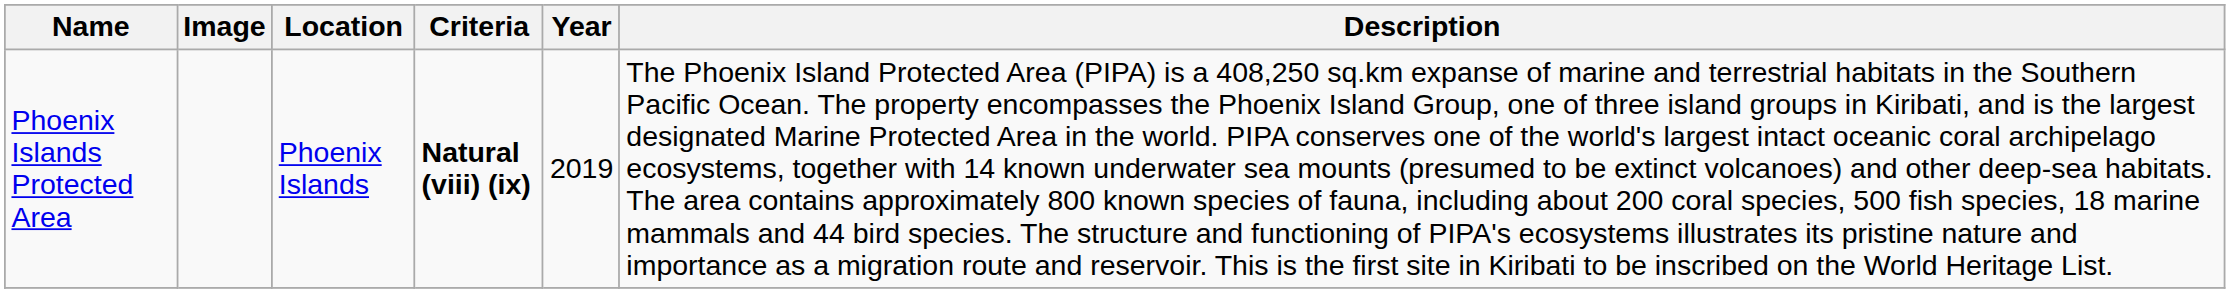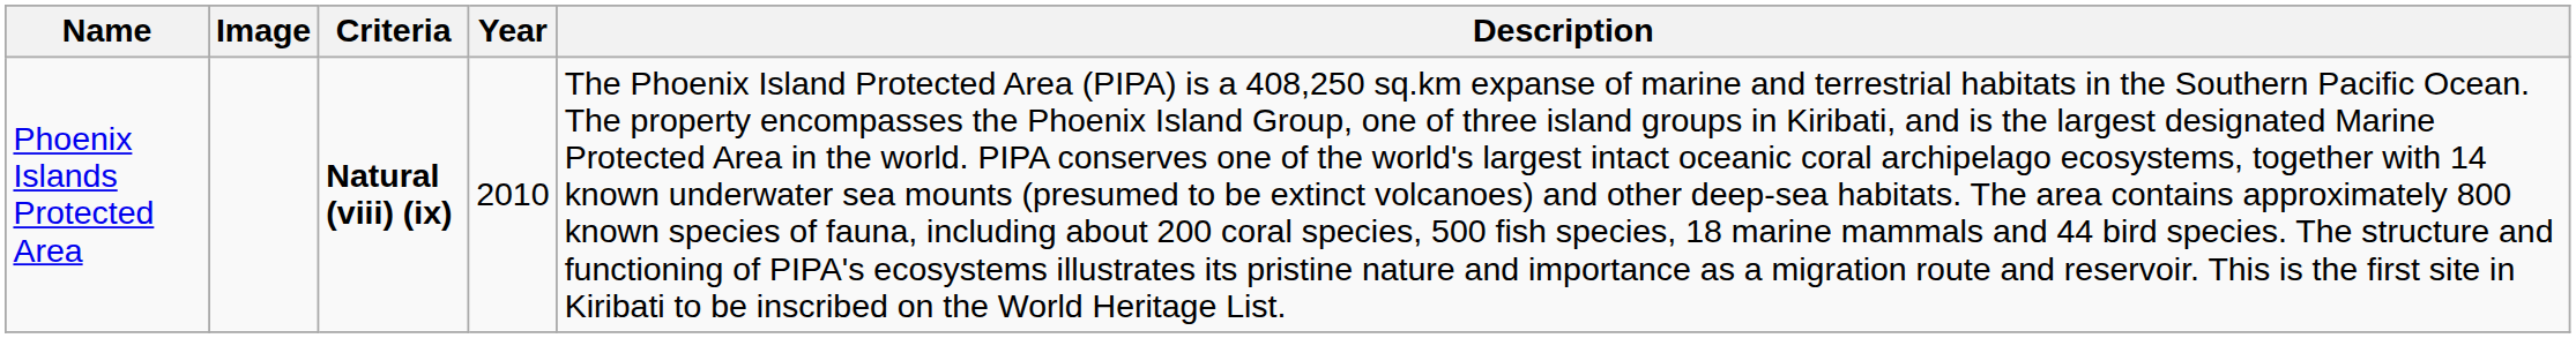- column: Location | Phoenix Islands
Phoenix Islands Protected Area | Year: 2019 -> 2010
